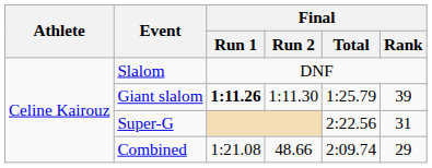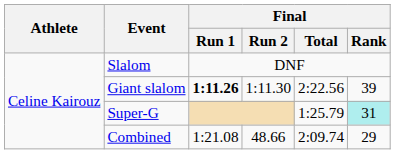Giant slalom | Final / Total: 1:25.79 -> 2:22.56
Super-G | Final / Total: 2:22.56 -> 1:25.79
Super-G | Final / Rank: no background -> paleturquoise background
